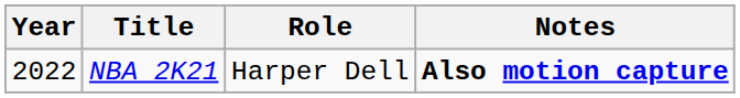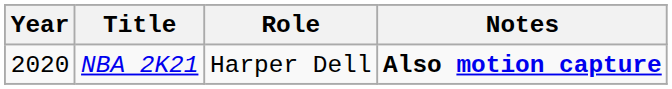NBA 2K21 | Year: 2022 -> 2020
